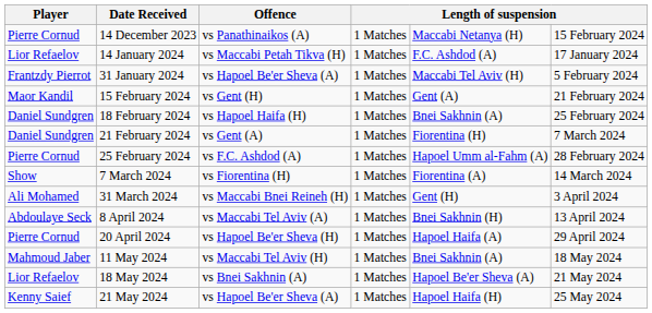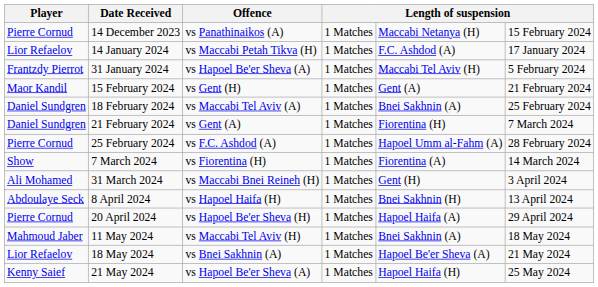18 February 2024 | Offence: vs Hapoel Haifa (H) -> vs Maccabi Tel Aviv (A)
8 April 2024 | Offence: vs Maccabi Tel Aviv (A) -> vs Hapoel Haifa (H)
